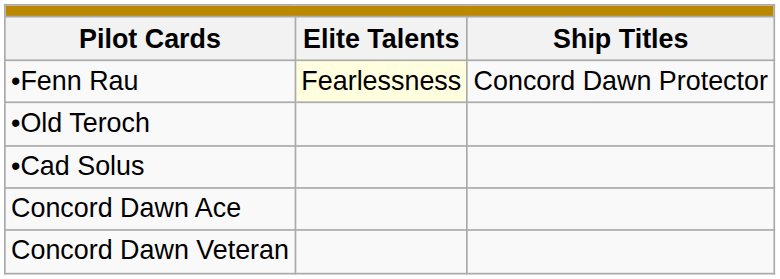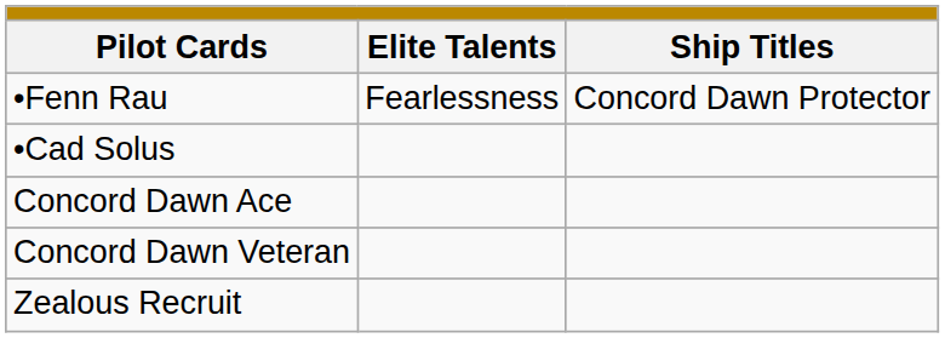•Fenn Rau | column 2: lightyellow background -> no background
- row: •Old Teroch
+ row: Zealous Recruit
